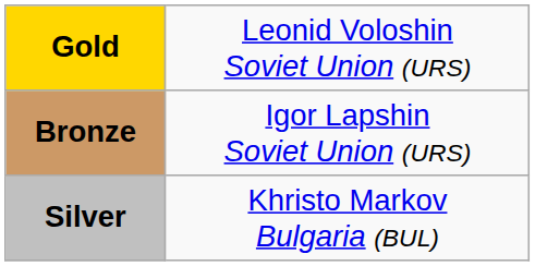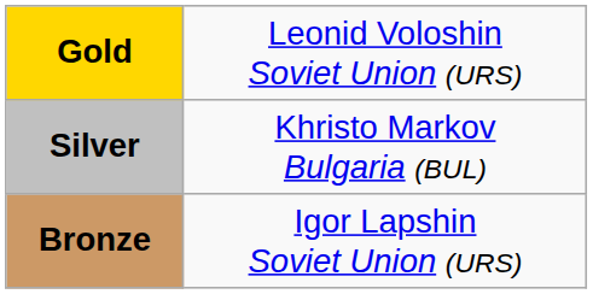rows swapped: Silver <-> Bronze
